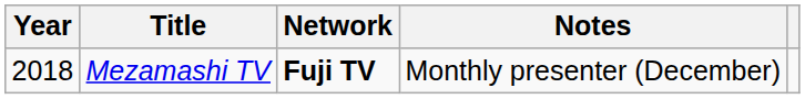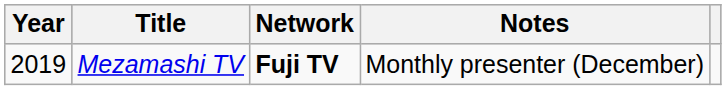Mezamashi TV | Year: 2018 -> 2019
